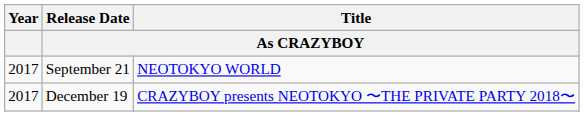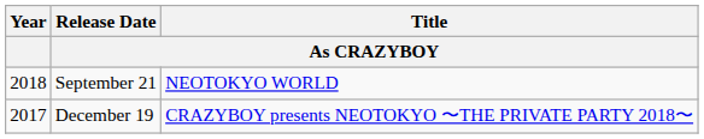September 21 | Year: 2017 -> 2018
